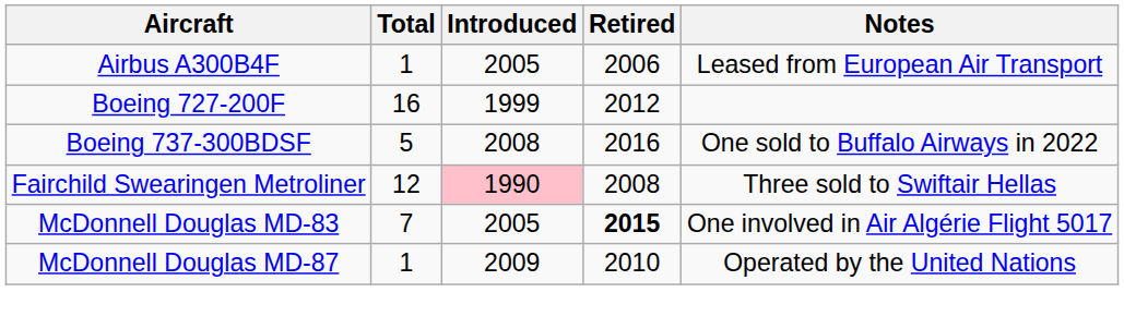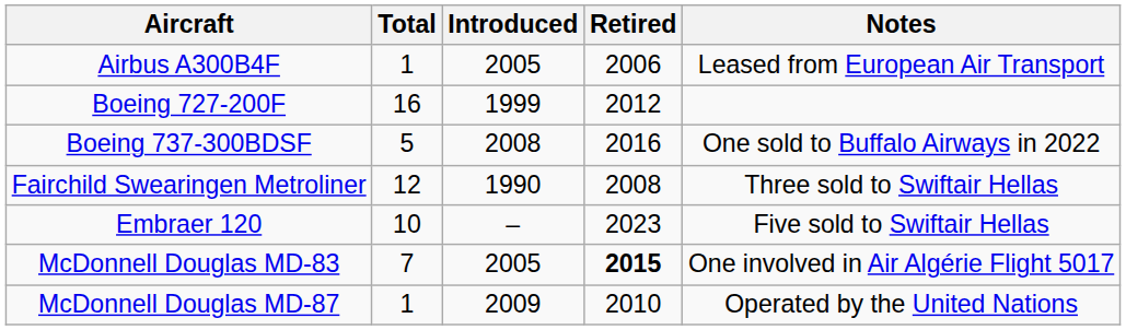Fairchild Swearingen Metroliner | Introduced: pink background -> no background
+ row: Embraer 120 | 10 | – | 2023 | Five sold to Swiftair Hellas
